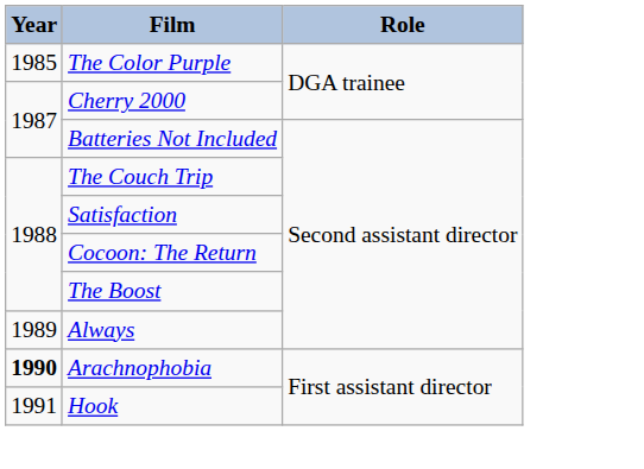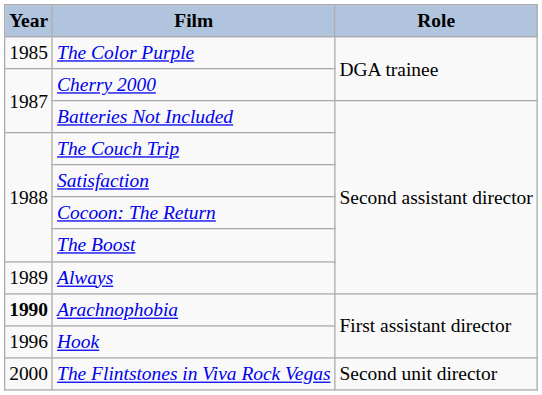Hook | Year: 1991 -> 1996
+ row: 2000 | The Flintstones in Viva Rock Vegas | Second unit director
